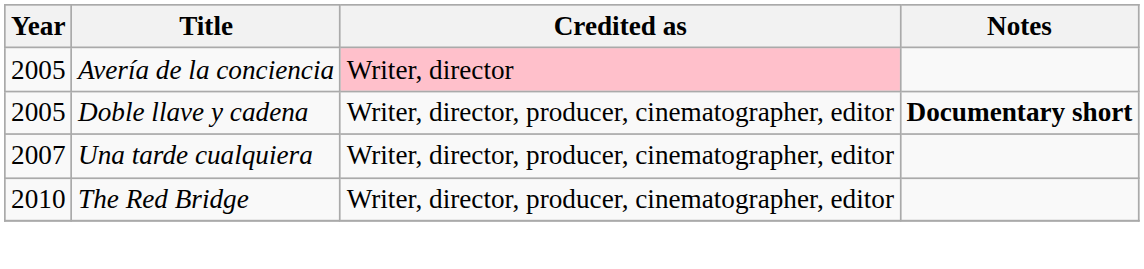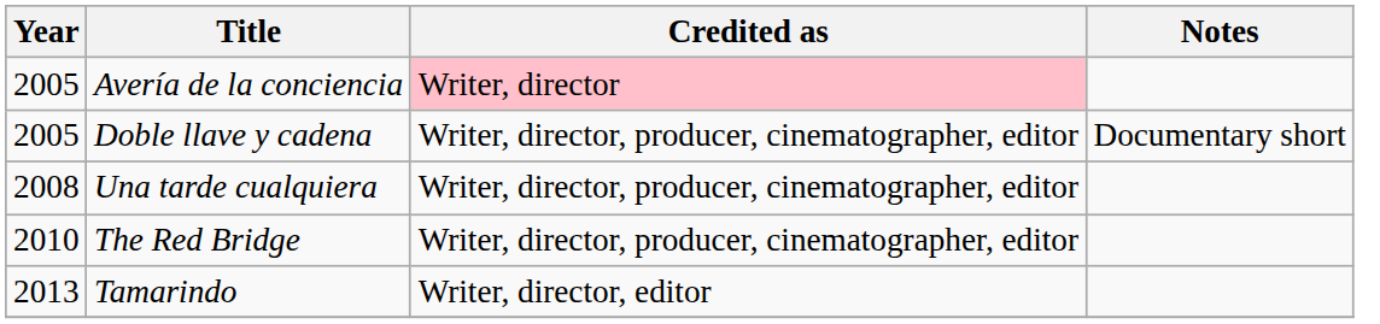Doble llave y cadena | Notes: bold -> normal
Una tarde cualquiera | Year: 2007 -> 2008
+ row: 2013 | Tamarindo | Writer, director, editor
